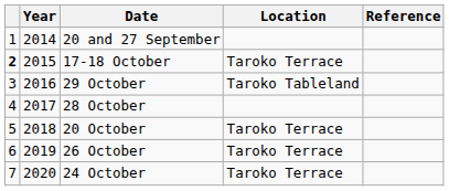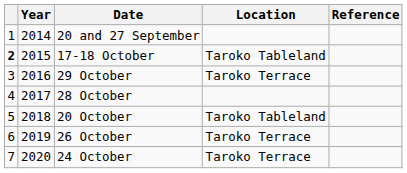17-18 October | Location: Taroko Terrace -> Taroko Tableland
29 October | Location: Taroko Tableland -> Taroko Terrace
20 October | Location: Taroko Terrace -> Taroko Tableland
